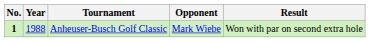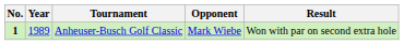Anheuser-Busch Golf Classic | Year: 1988 -> 1989
